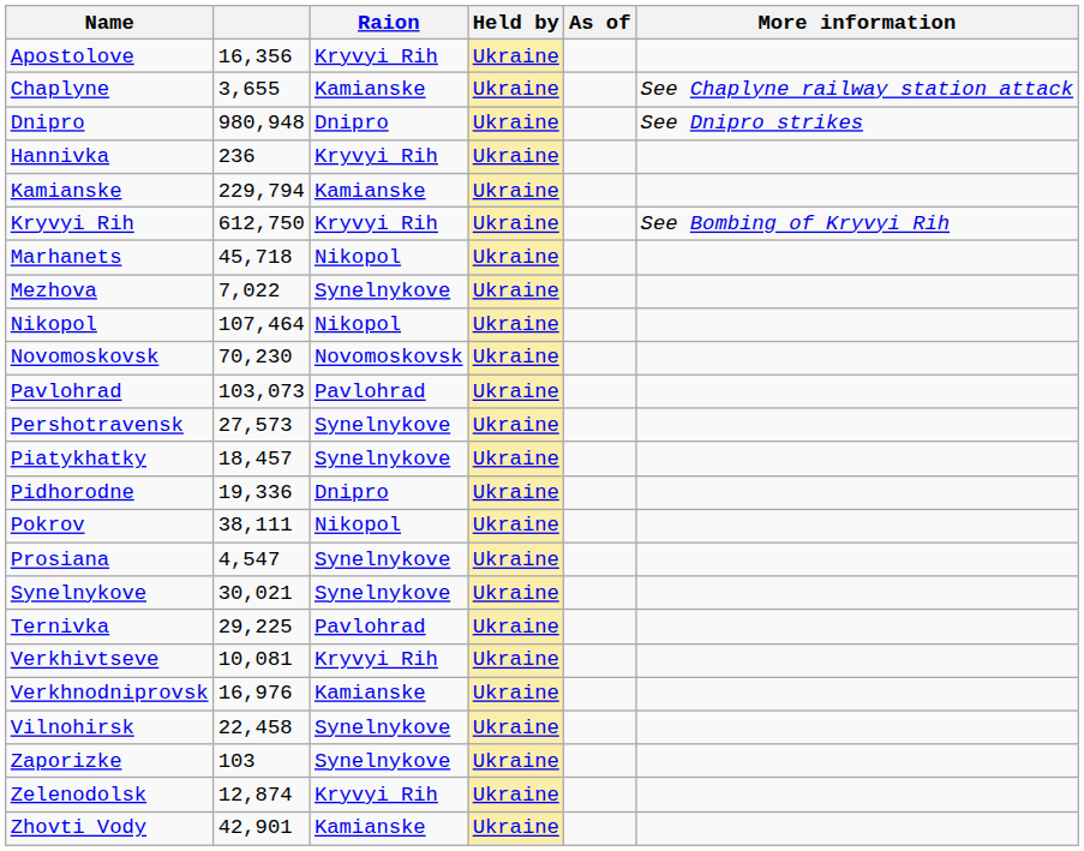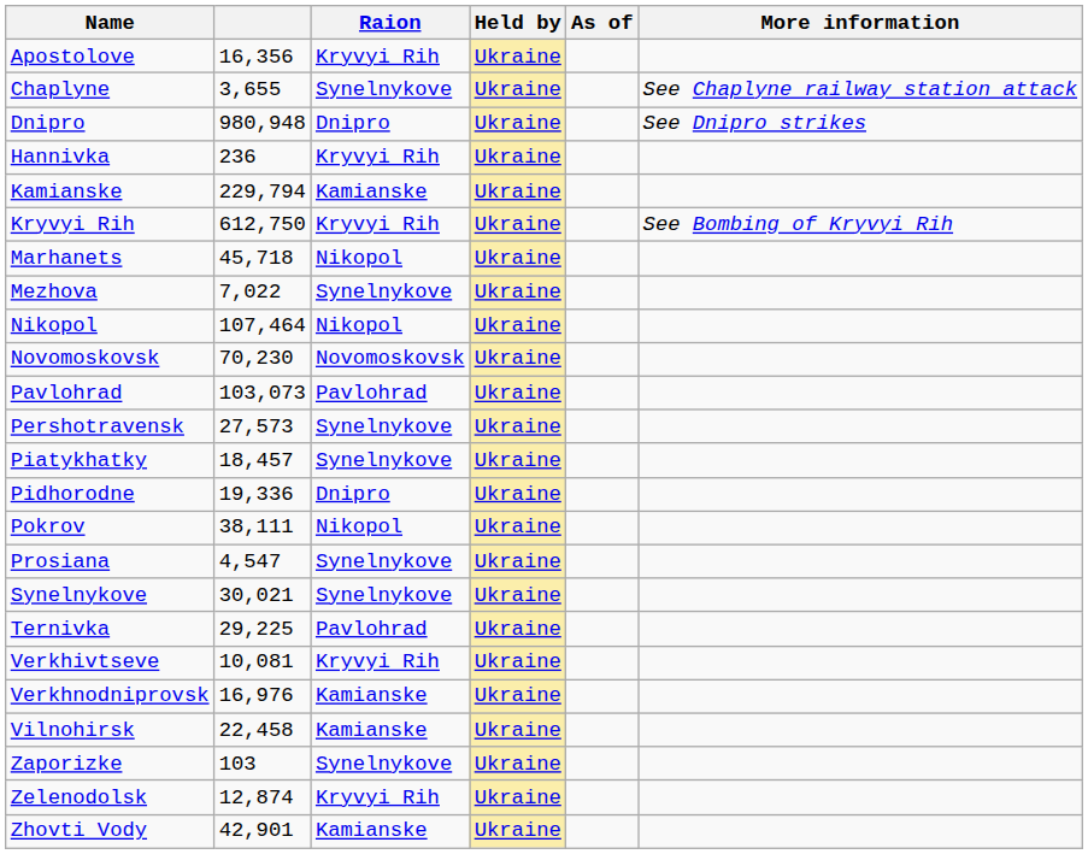Chaplyne | Raion: Kamianske -> Synelnykove
Vilnohirsk | Raion: Synelnykove -> Kamianske
